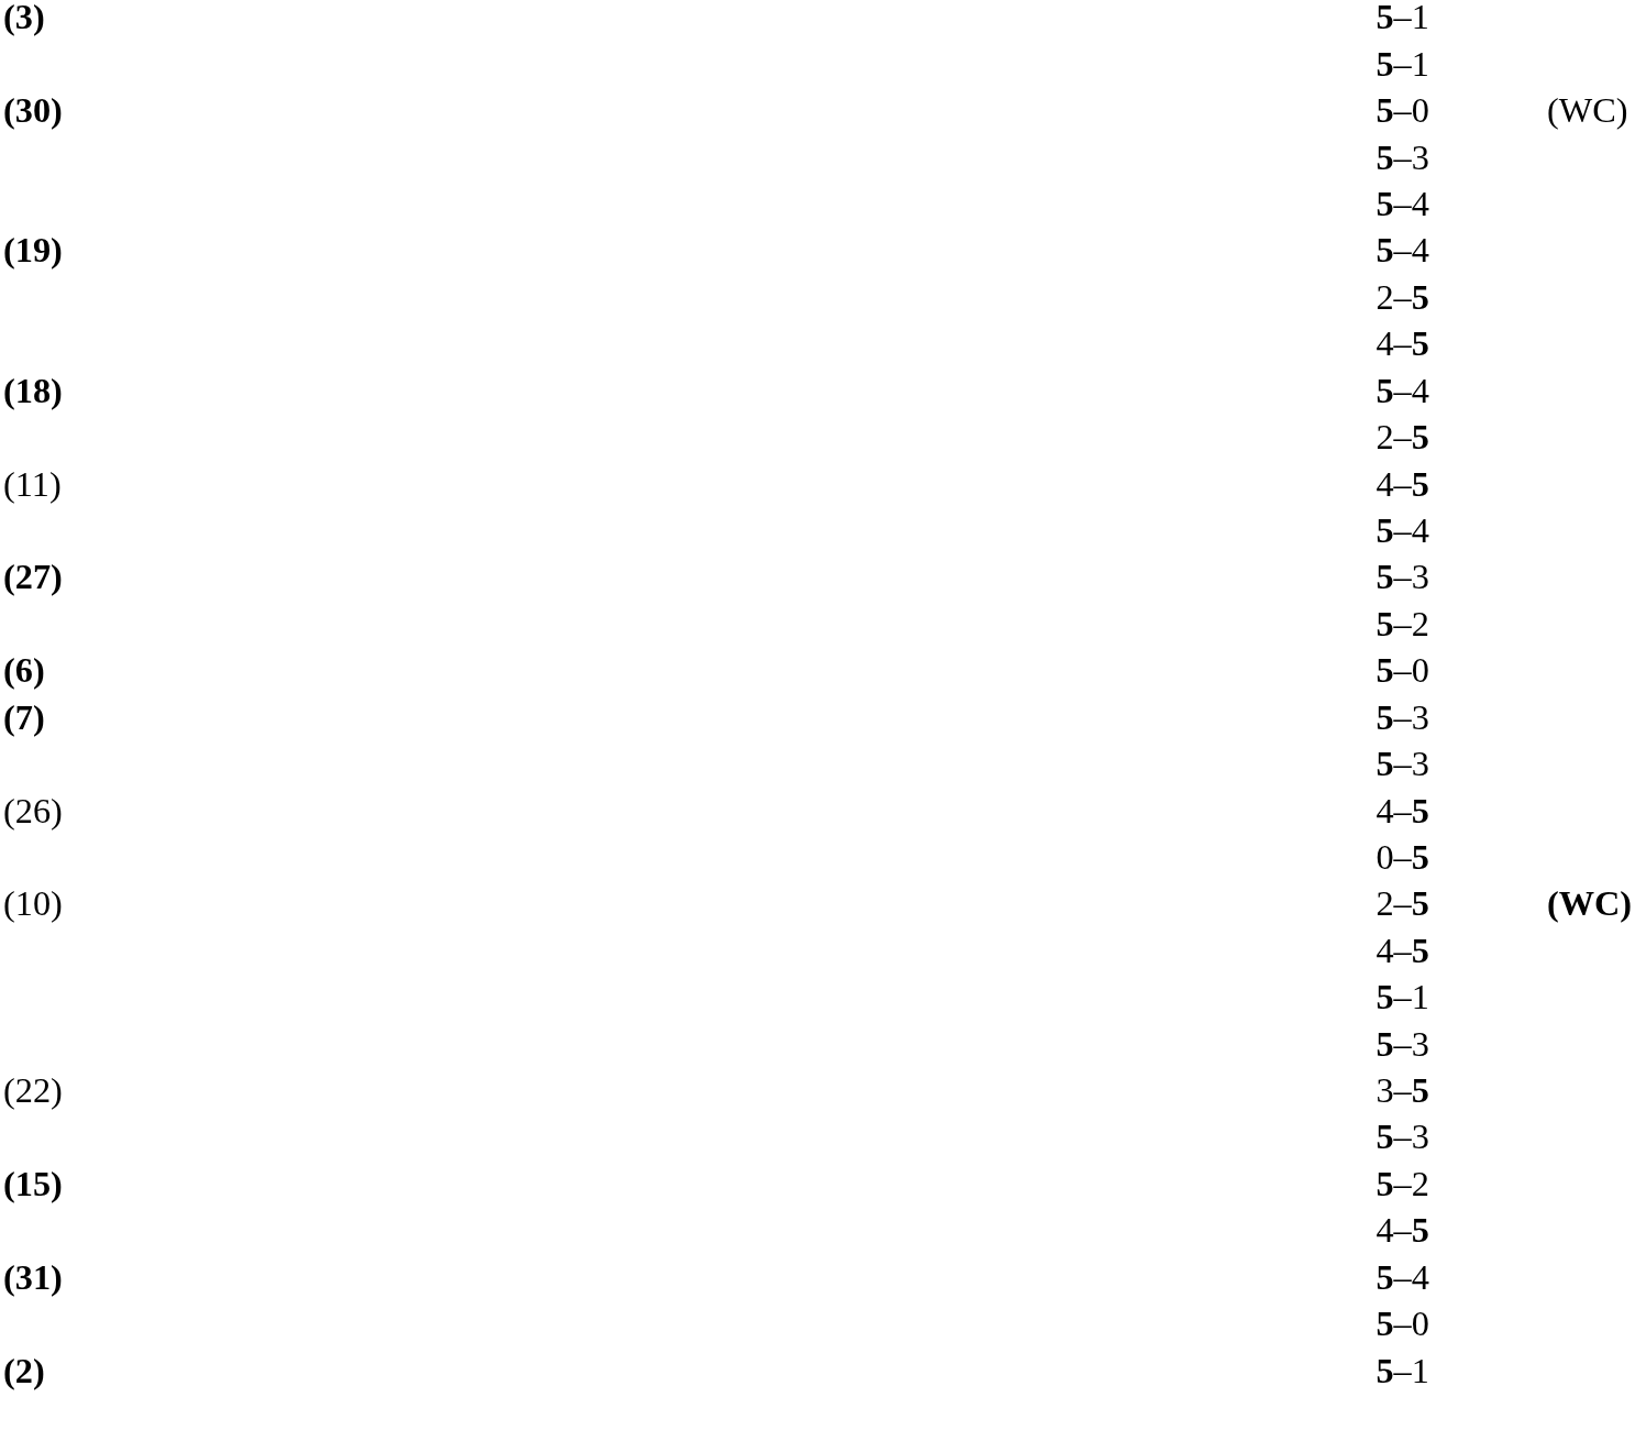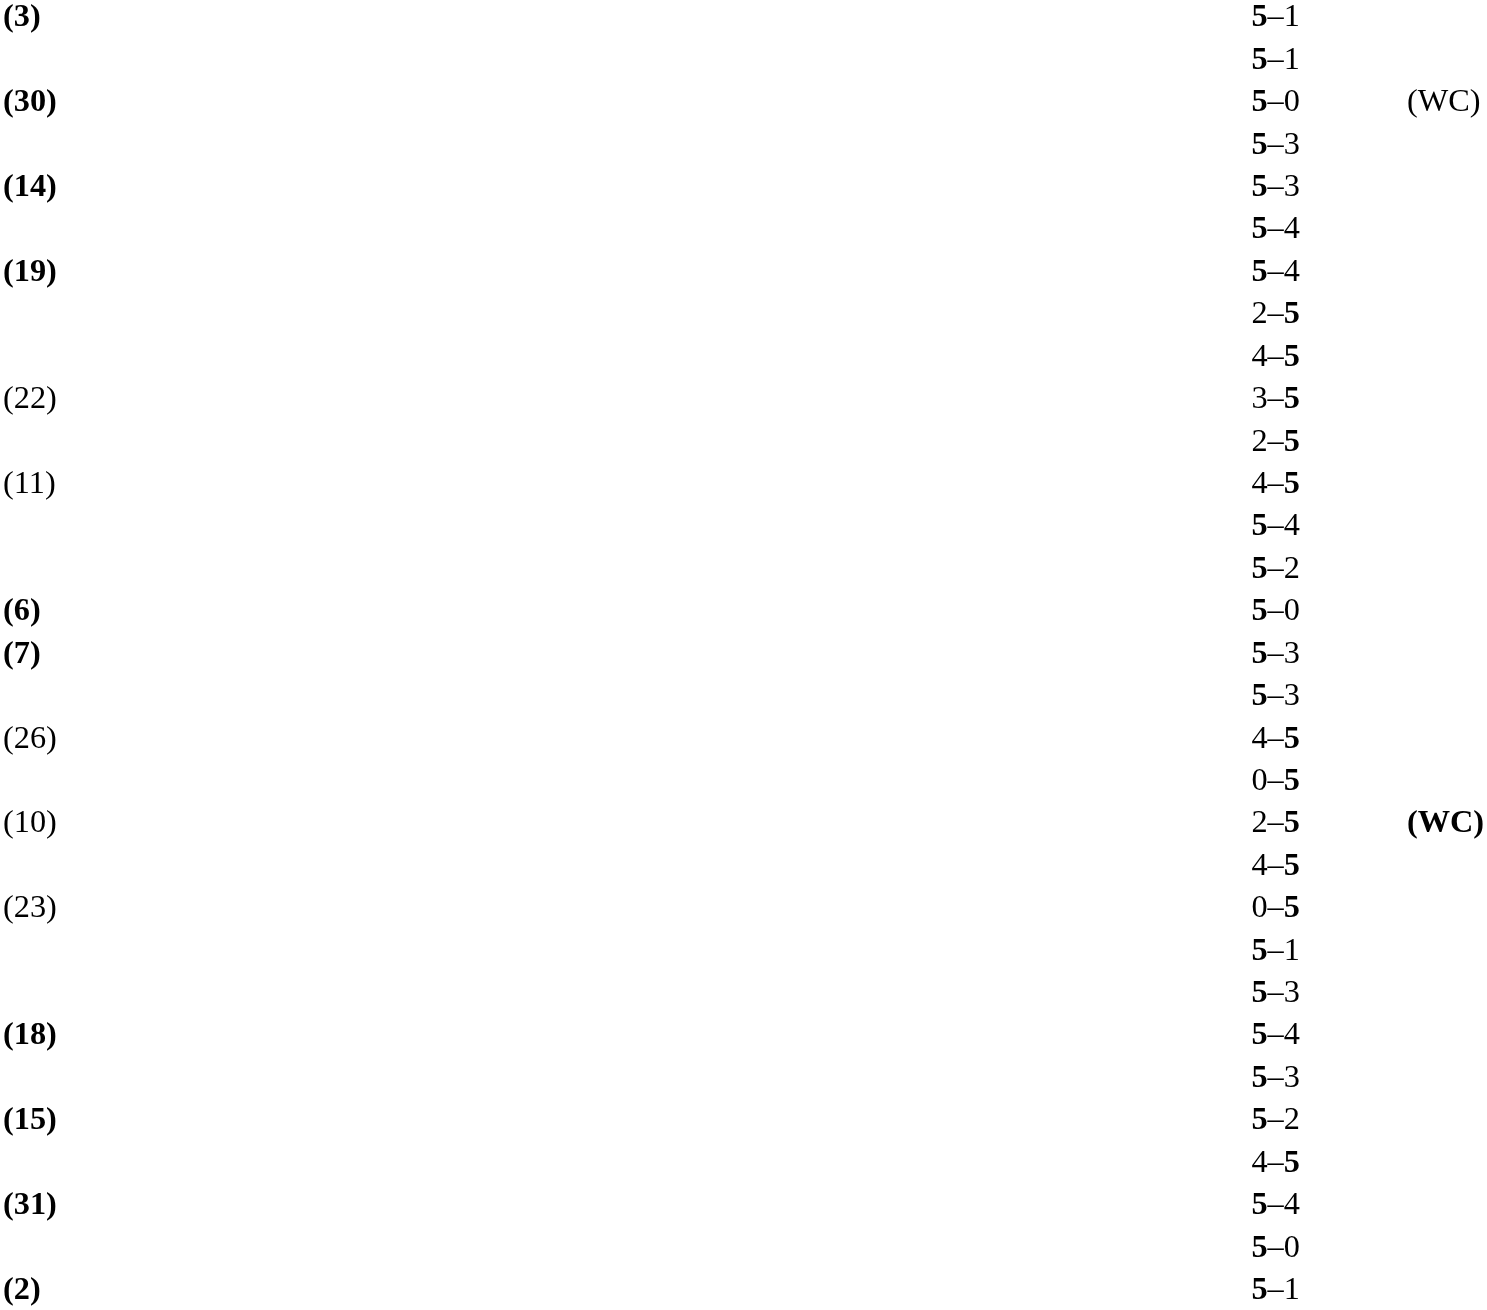+ row: (14) | 5–3
rows swapped: (22) <-> (18)
- row: (27) | 5–3
+ row: (23) | 0–5
